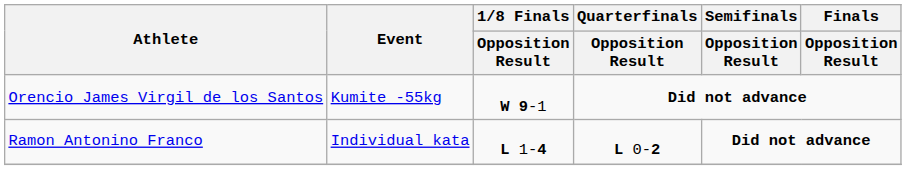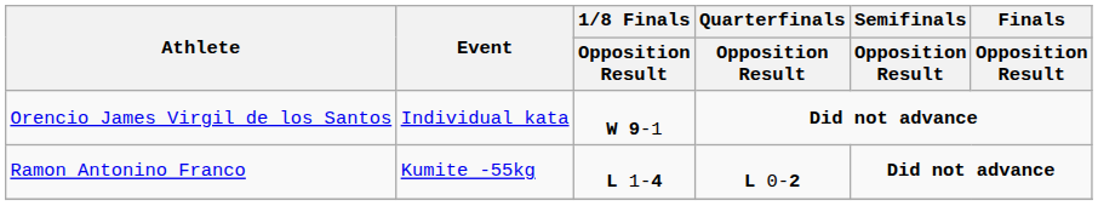Orencio James Virgil de los Santos | Event: Kumite -55kg -> Individual kata
Ramon Antonino Franco | Event: Individual kata -> Kumite -55kg
